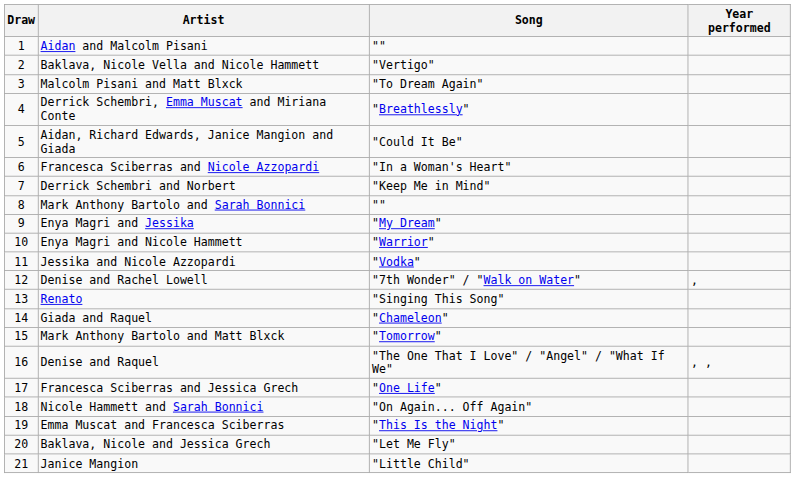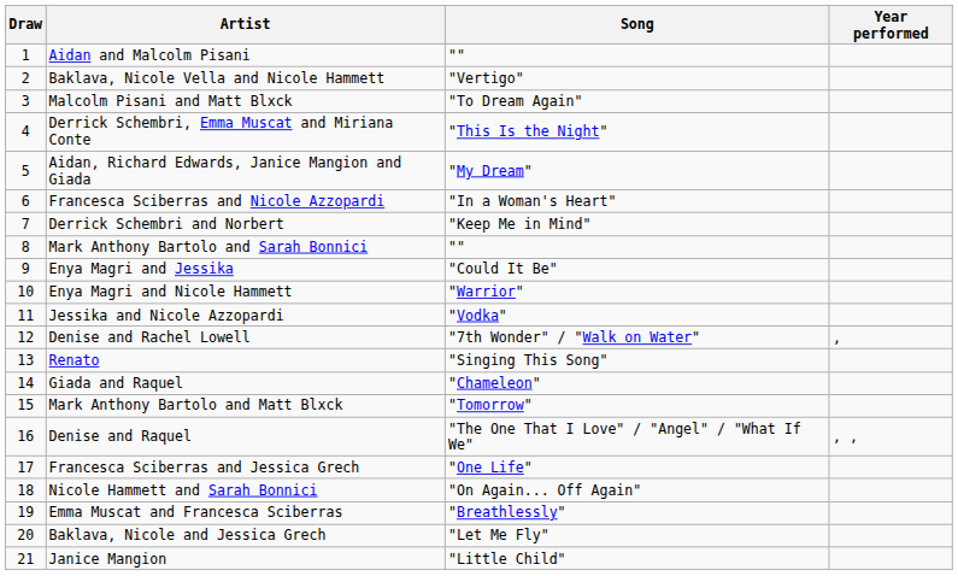Derrick Schembri, Emma Muscat and Miriana Conte | Song: "Breathlessly" -> "This Is the Night"
Aidan, Richard Edwards, Janice Mangion and Giada | Song: "Could It Be" -> "My Dream"
Enya Magri and Jessika | Song: "My Dream" -> "Could It Be"
Emma Muscat and Francesca Sciberras | Song: "This Is the Night" -> "Breathlessly"
